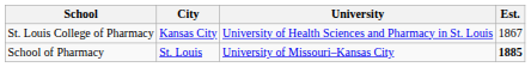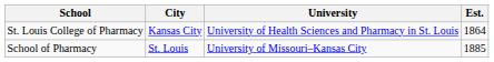St. Louis College of Pharmacy | Est.: 1867 -> 1864
School of Pharmacy | Est.: bold -> normal
